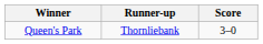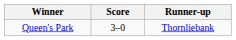columns swapped: Score <-> Runner-up
